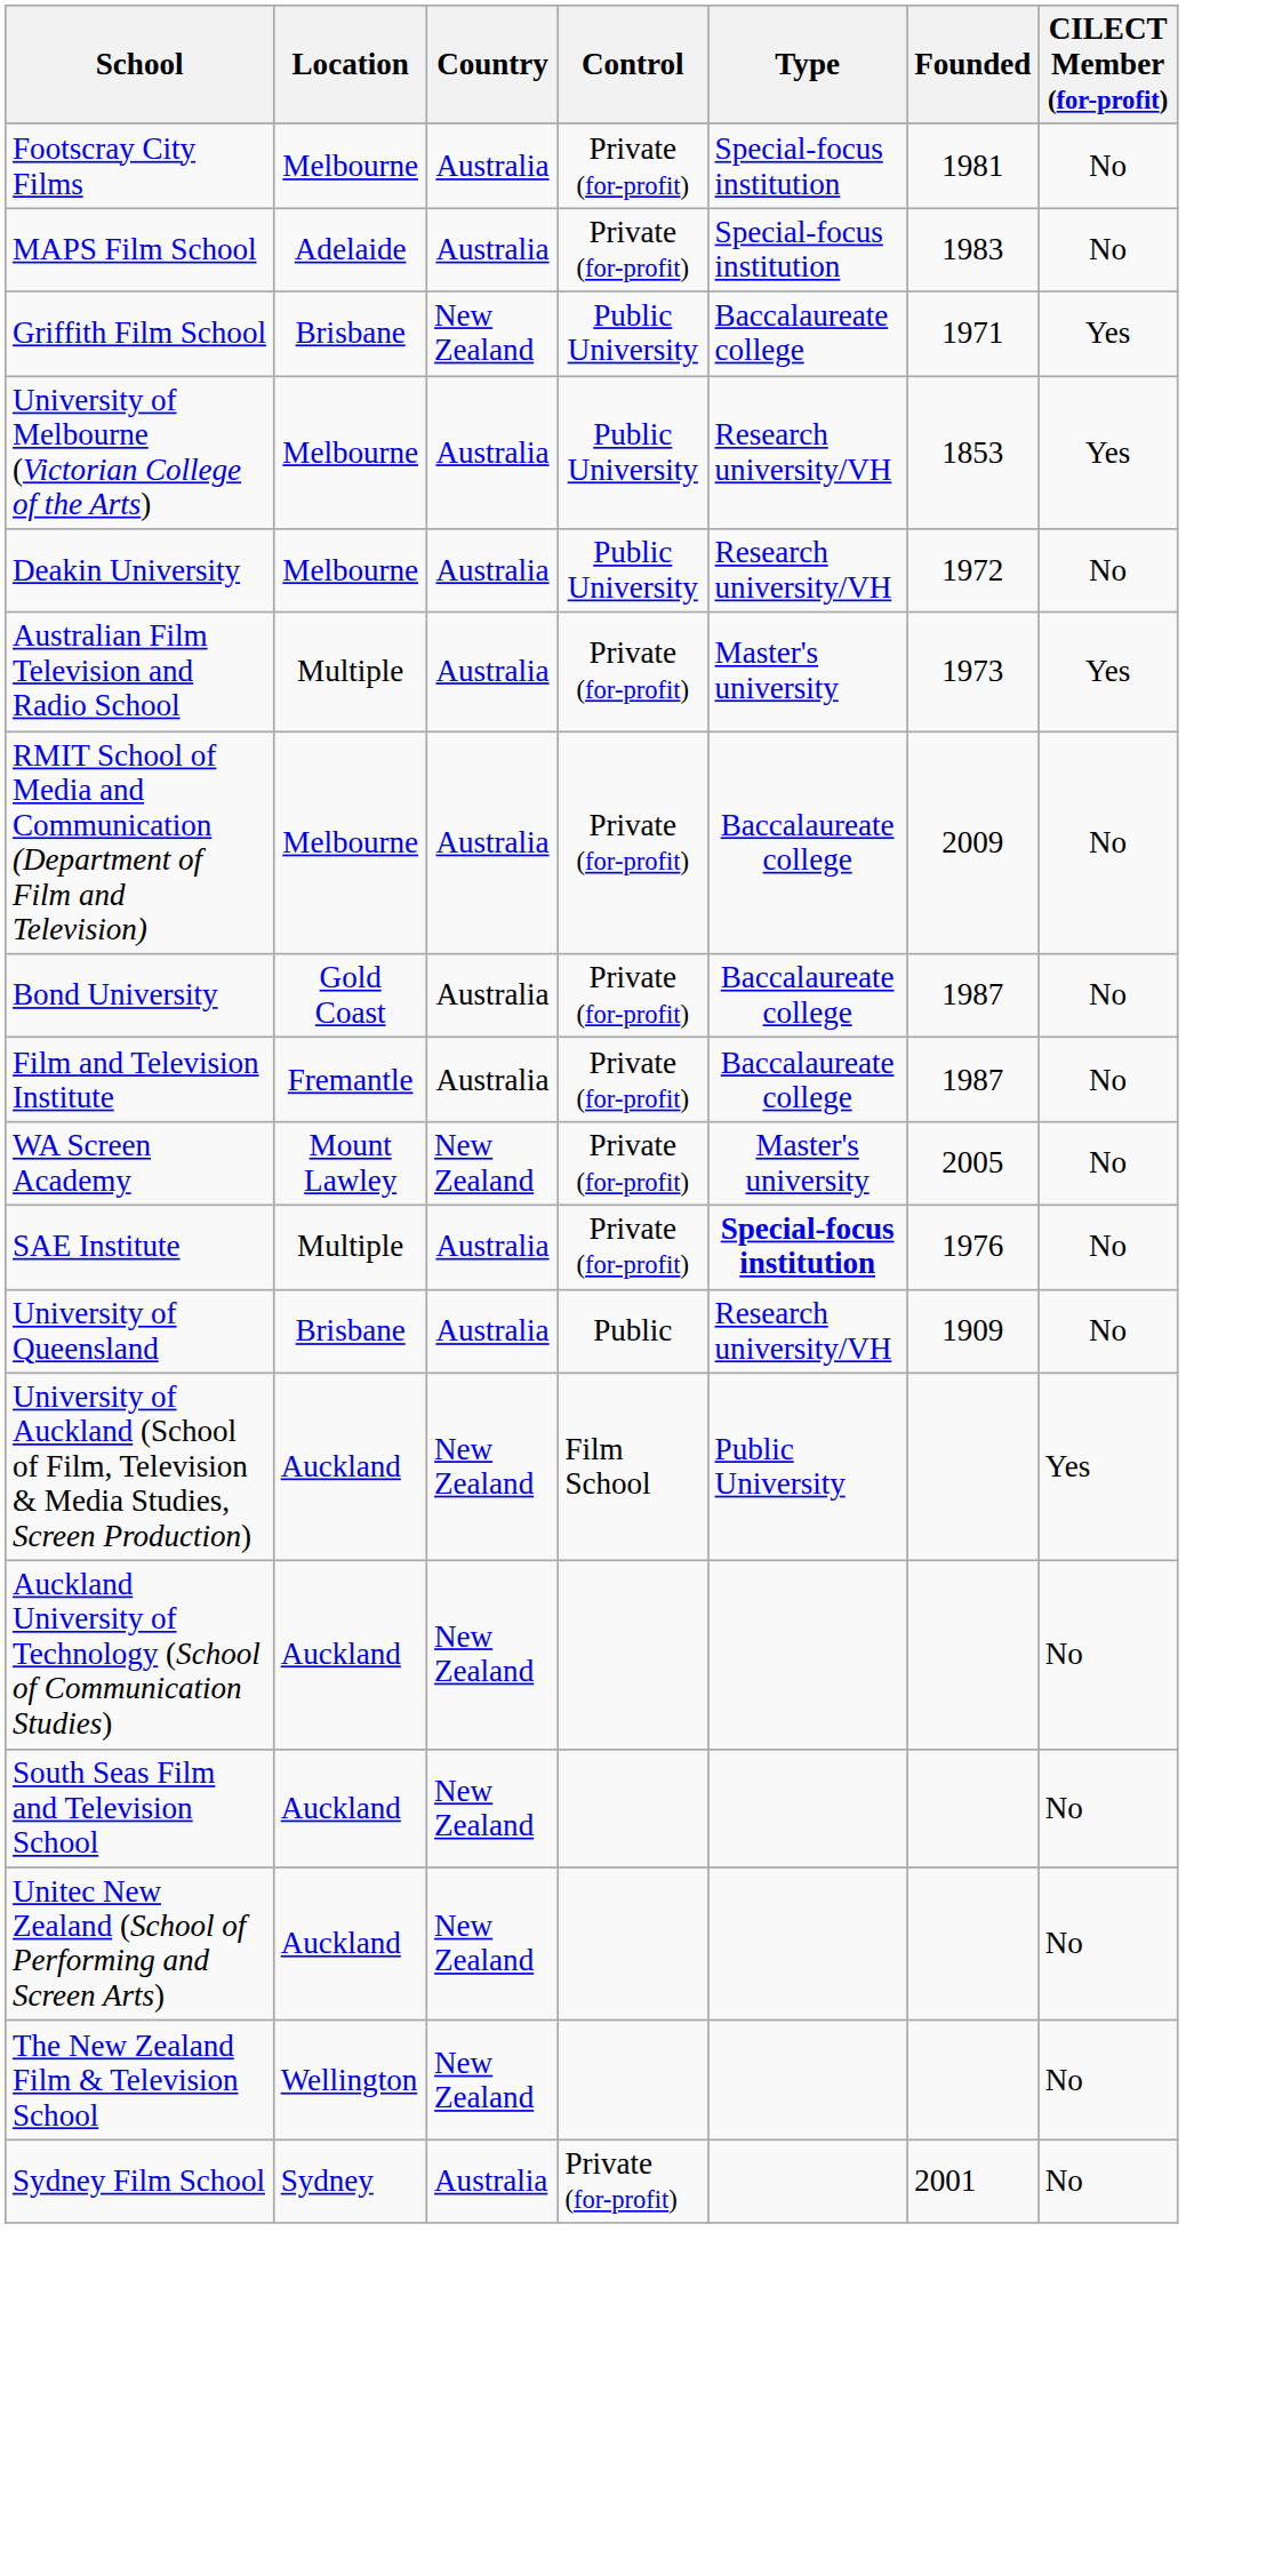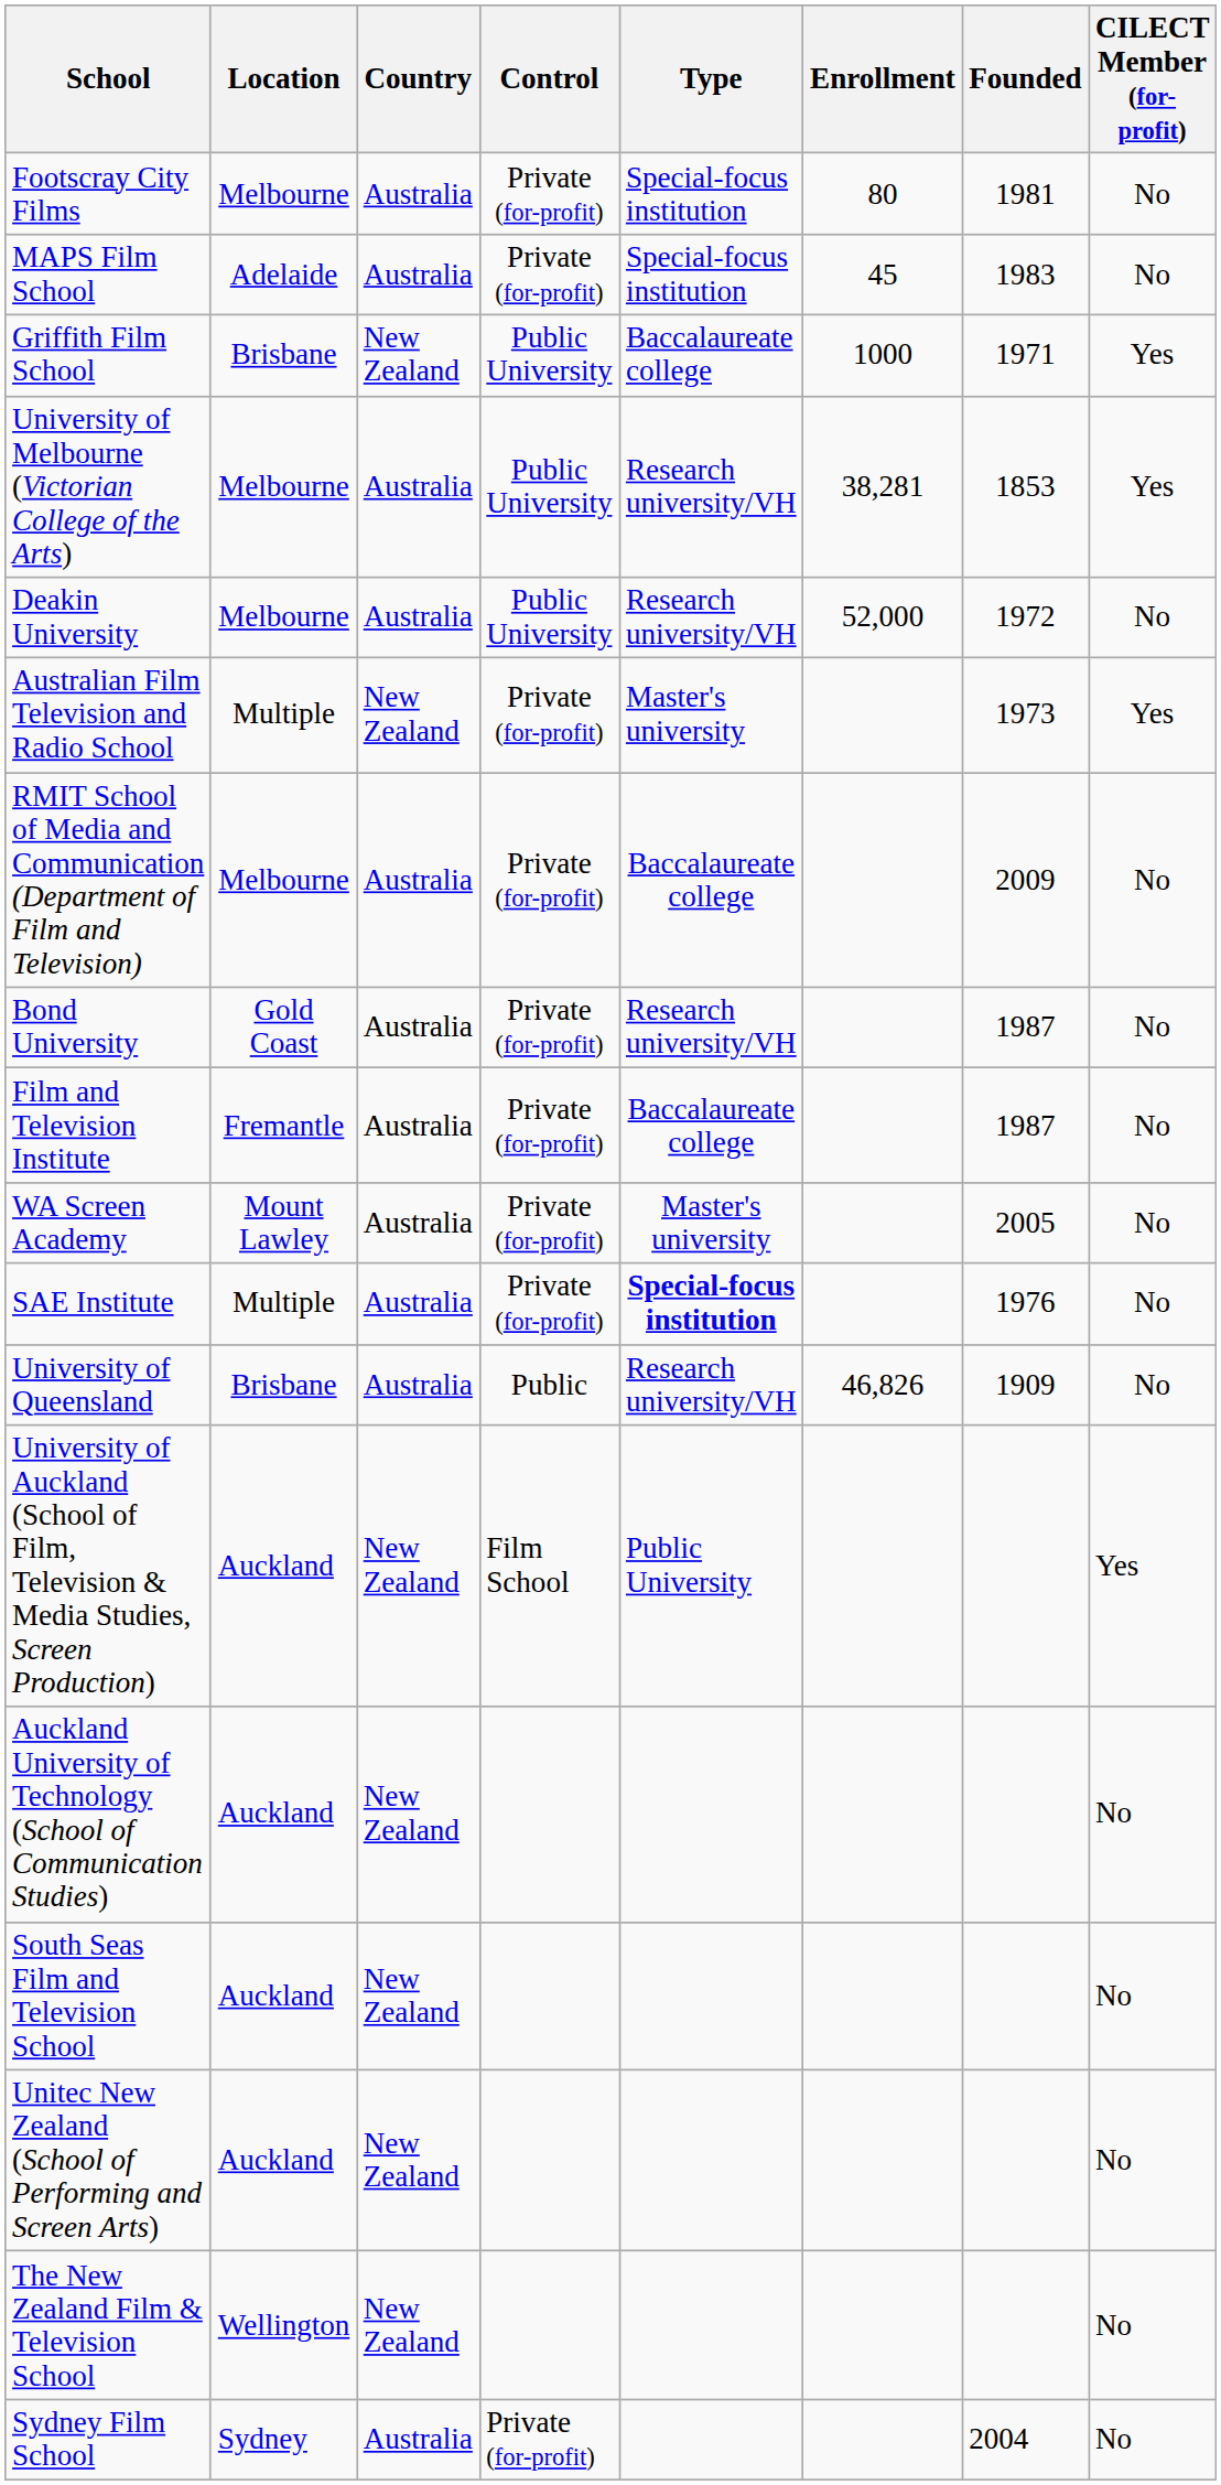+ column: Enrollment | 80 | 45 | 1000 | 38,281 | 52,000 | 46,826
Australian Film Television and Radio School | Country: Australia -> New Zealand
Bond University | Type: Baccalaureate college -> Research university/VH
WA Screen Academy | Country: New Zealand -> Australia
Sydney Film School | Founded: 2001 -> 2004
